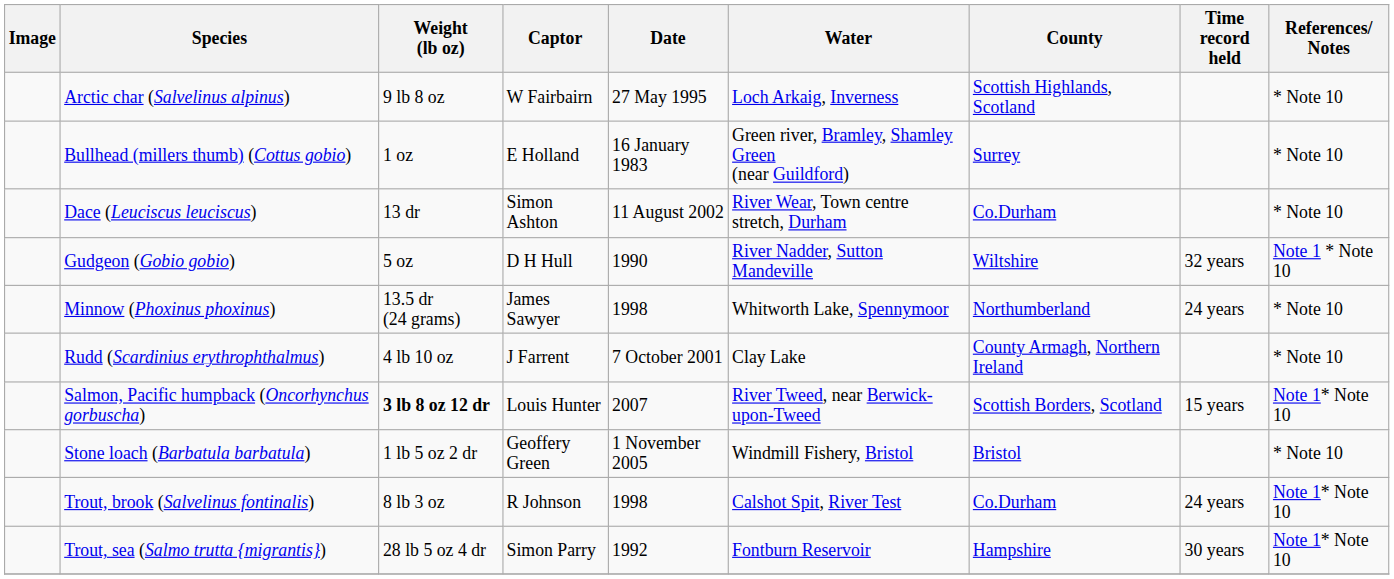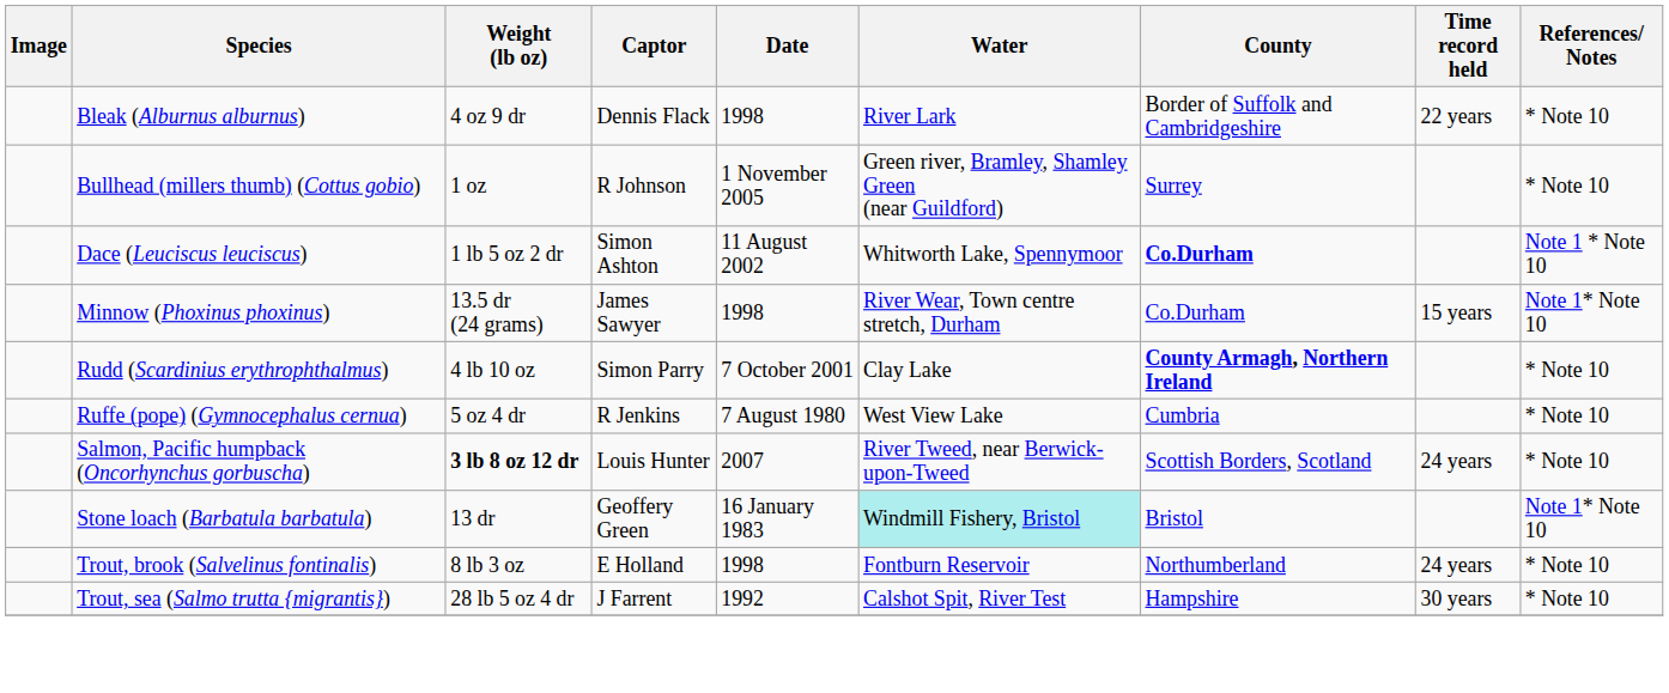- row: Arctic char (Salvelinus alpinus) | 9 lb 8 oz | W Fairbairn | 27 May 1995 | Loch Arkaig, Inverness | Scottish Highlands, Scotland | * Note 10
+ row: Bleak (Alburnus alburnus) | 4 oz 9 dr | Dennis Flack | 1998 | River Lark | Border of Suffolk and Cambridgeshire | 22 years | * Note 10
Bullhead (millers thumb) (Cottus gobio) | Captor: E Holland -> R Johnson
Bullhead (millers thumb) (Cottus gobio) | Date: 16 January 1983 -> 1 November 2005
Dace (Leuciscus leuciscus) | Weight (lb oz): 13 dr -> 1 lb 5 oz 2 dr
Dace (Leuciscus leuciscus) | Water: River Wear, Town centre stretch, Durham -> Whitworth Lake, Spennymoor
Dace (Leuciscus leuciscus) | County: normal -> bold
Dace (Leuciscus leuciscus) | References/ Notes: * Note 10 -> Note 1 * Note 10
- row: Gudgeon (Gobio gobio) | 5 oz | D H Hull | 1990 | River Nadder, Sutton Mandeville | Wiltshire | 32 years | Note 1 * Note 10
Minnow (Phoxinus phoxinus) | Water: Whitworth Lake, Spennymoor -> River Wear, Town centre stretch, Durham
Minnow (Phoxinus phoxinus) | County: Northumberland -> Co.Durham
Minnow (Phoxinus phoxinus) | Time record held: 24 years -> 15 years
Minnow (Phoxinus phoxinus) | References/ Notes: * Note 10 -> Note 1* Note 10
Rudd (Scardinius erythrophthalmus) | Captor: J Farrent -> Simon Parry
Rudd (Scardinius erythrophthalmus) | County: normal -> bold
+ row: Ruffe (pope) (Gymnocephalus cernua) | 5 oz 4 dr | R Jenkins | 7 August 1980 | West View Lake | Cumbria | * Note 10
Salmon, Pacific humpback (Oncorhynchus gorbuscha) | Time record held: 15 years -> 24 years
Salmon, Pacific humpback (Oncorhynchus gorbuscha) | References/ Notes: Note 1* Note 10 -> * Note 10
Stone loach (Barbatula barbatula) | Weight (lb oz): 1 lb 5 oz 2 dr -> 13 dr
Stone loach (Barbatula barbatula) | Date: 1 November 2005 -> 16 January 1983
Stone loach (Barbatula barbatula) | Water: no background -> paleturquoise background
Stone loach (Barbatula barbatula) | References/ Notes: * Note 10 -> Note 1* Note 10
Trout, brook (Salvelinus fontinalis) | Captor: R Johnson -> E Holland
Trout, brook (Salvelinus fontinalis) | Water: Calshot Spit, River Test -> Fontburn Reservoir
Trout, brook (Salvelinus fontinalis) | County: Co.Durham -> Northumberland
Trout, brook (Salvelinus fontinalis) | References/ Notes: Note 1* Note 10 -> * Note 10
Trout, sea (Salmo trutta {migrantis}) | Captor: Simon Parry -> J Farrent
Trout, sea (Salmo trutta {migrantis}) | Water: Fontburn Reservoir -> Calshot Spit, River Test
Trout, sea (Salmo trutta {migrantis}) | References/ Notes: Note 1* Note 10 -> * Note 10
